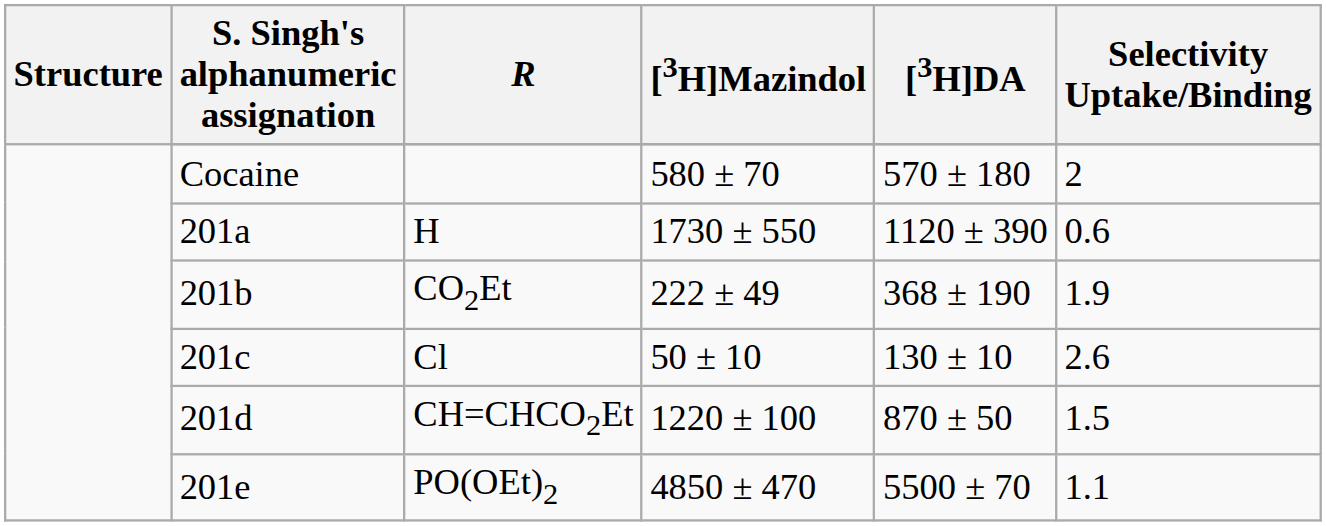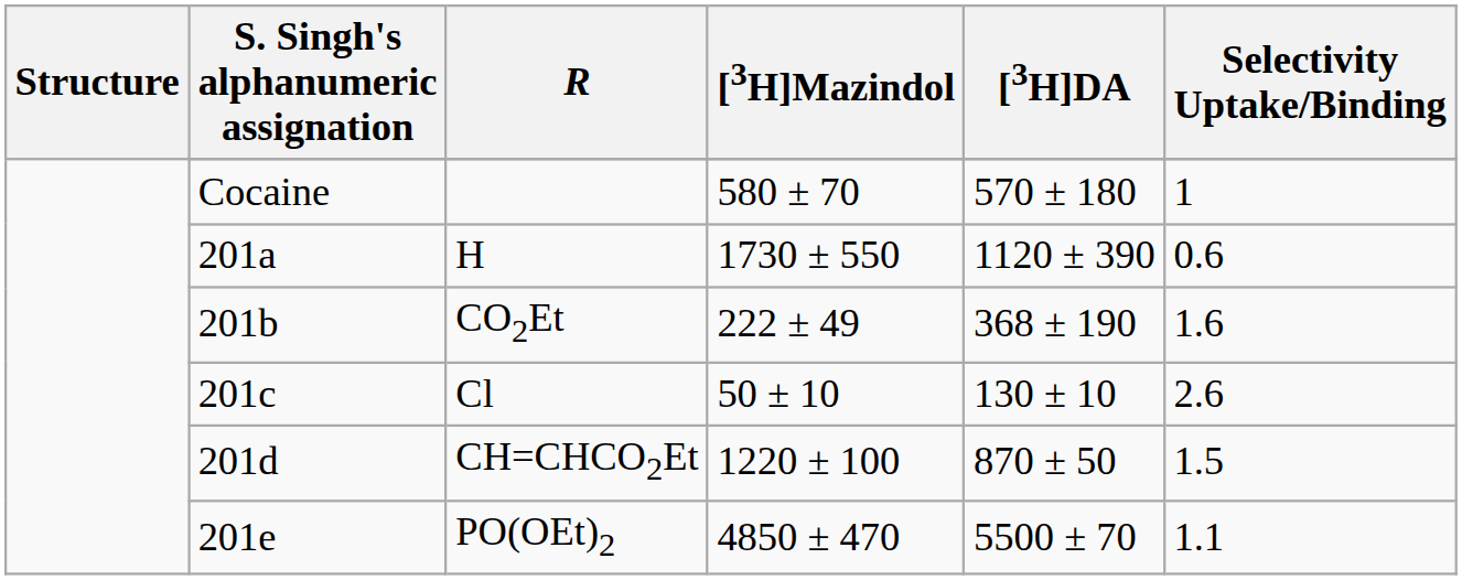Cocaine | Selectivity Uptake/Binding: 2 -> 1
201b | Selectivity Uptake/Binding: 1.9 -> 1.6
